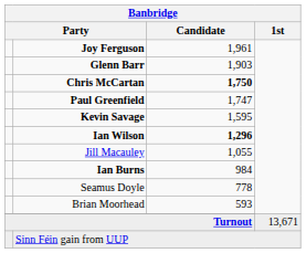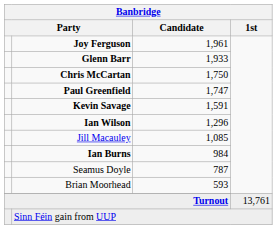Glenn Barr | Banbridge / Candidate: 1,903 -> 1,933
Chris McCartan | Banbridge / Candidate: bold -> normal
Kevin Savage | Banbridge / Candidate: 1,595 -> 1,591
Ian Wilson | Banbridge / Candidate: bold -> normal
Jill Macauley | Banbridge / Candidate: 1,055 -> 1,085
Seamus Doyle | Banbridge / Candidate: 778 -> 787
Turnout | Banbridge / 1st: 13,671 -> 13,761
